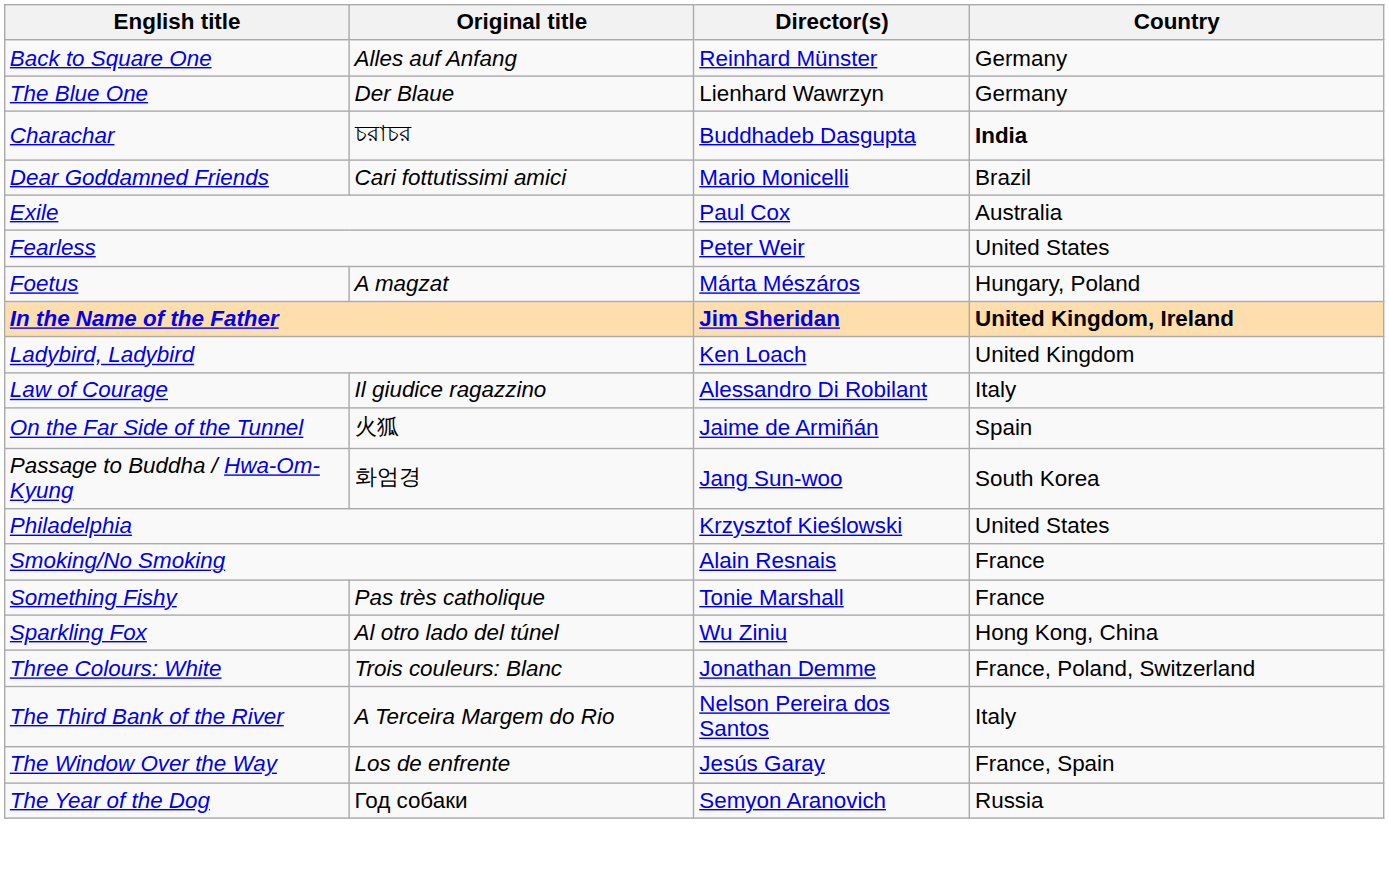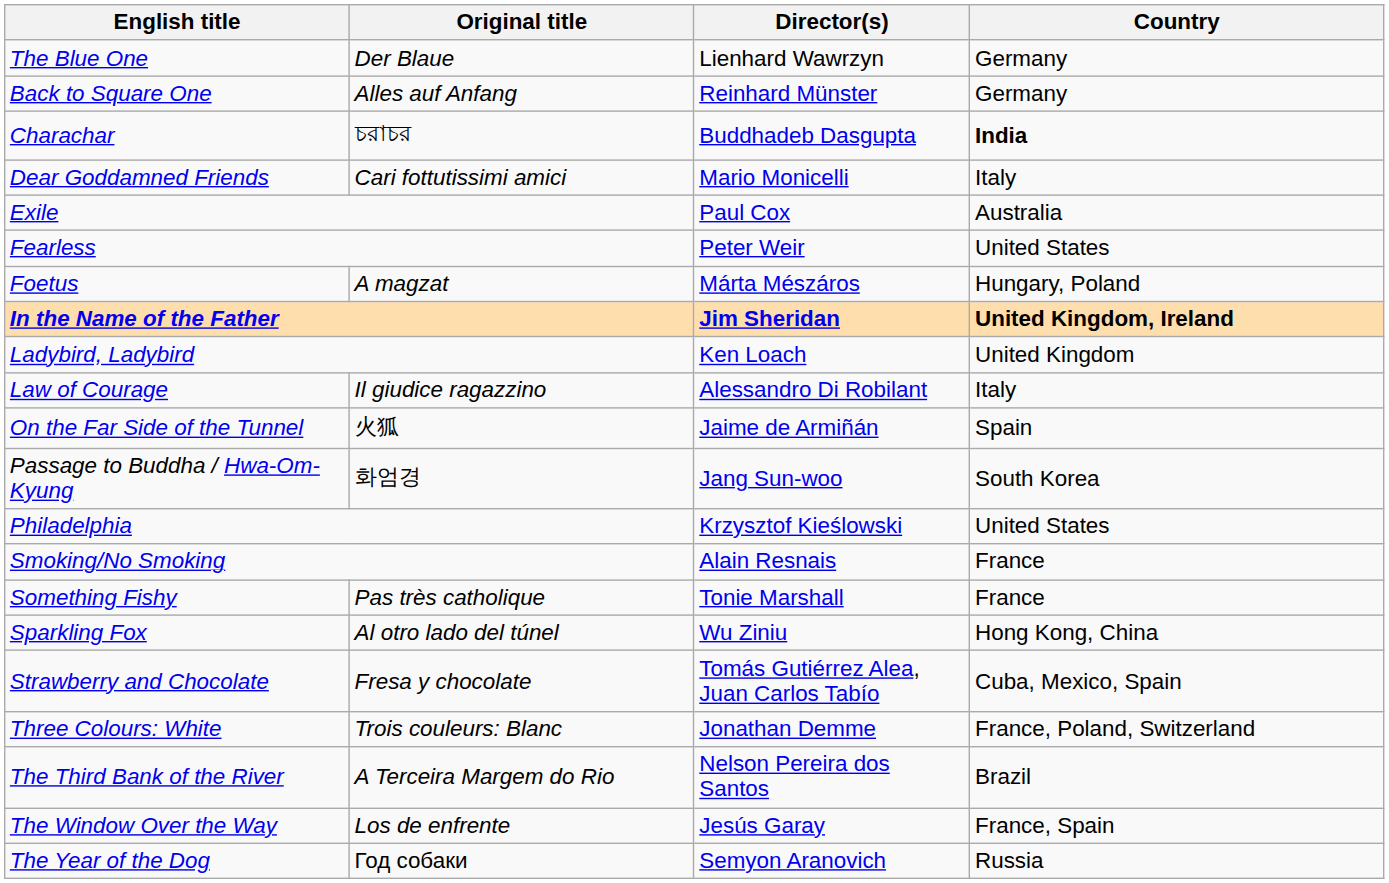rows swapped: Back to Square One <-> The Blue One
Dear Goddamned Friends | Country: Brazil -> Italy
+ row: Strawberry and Chocolate | Fresa y chocolate | Tomás Gutiérrez Alea, Juan Carlos Tabío | Cuba, Mexico, Spain
The Third Bank of the River | Country: Italy -> Brazil
